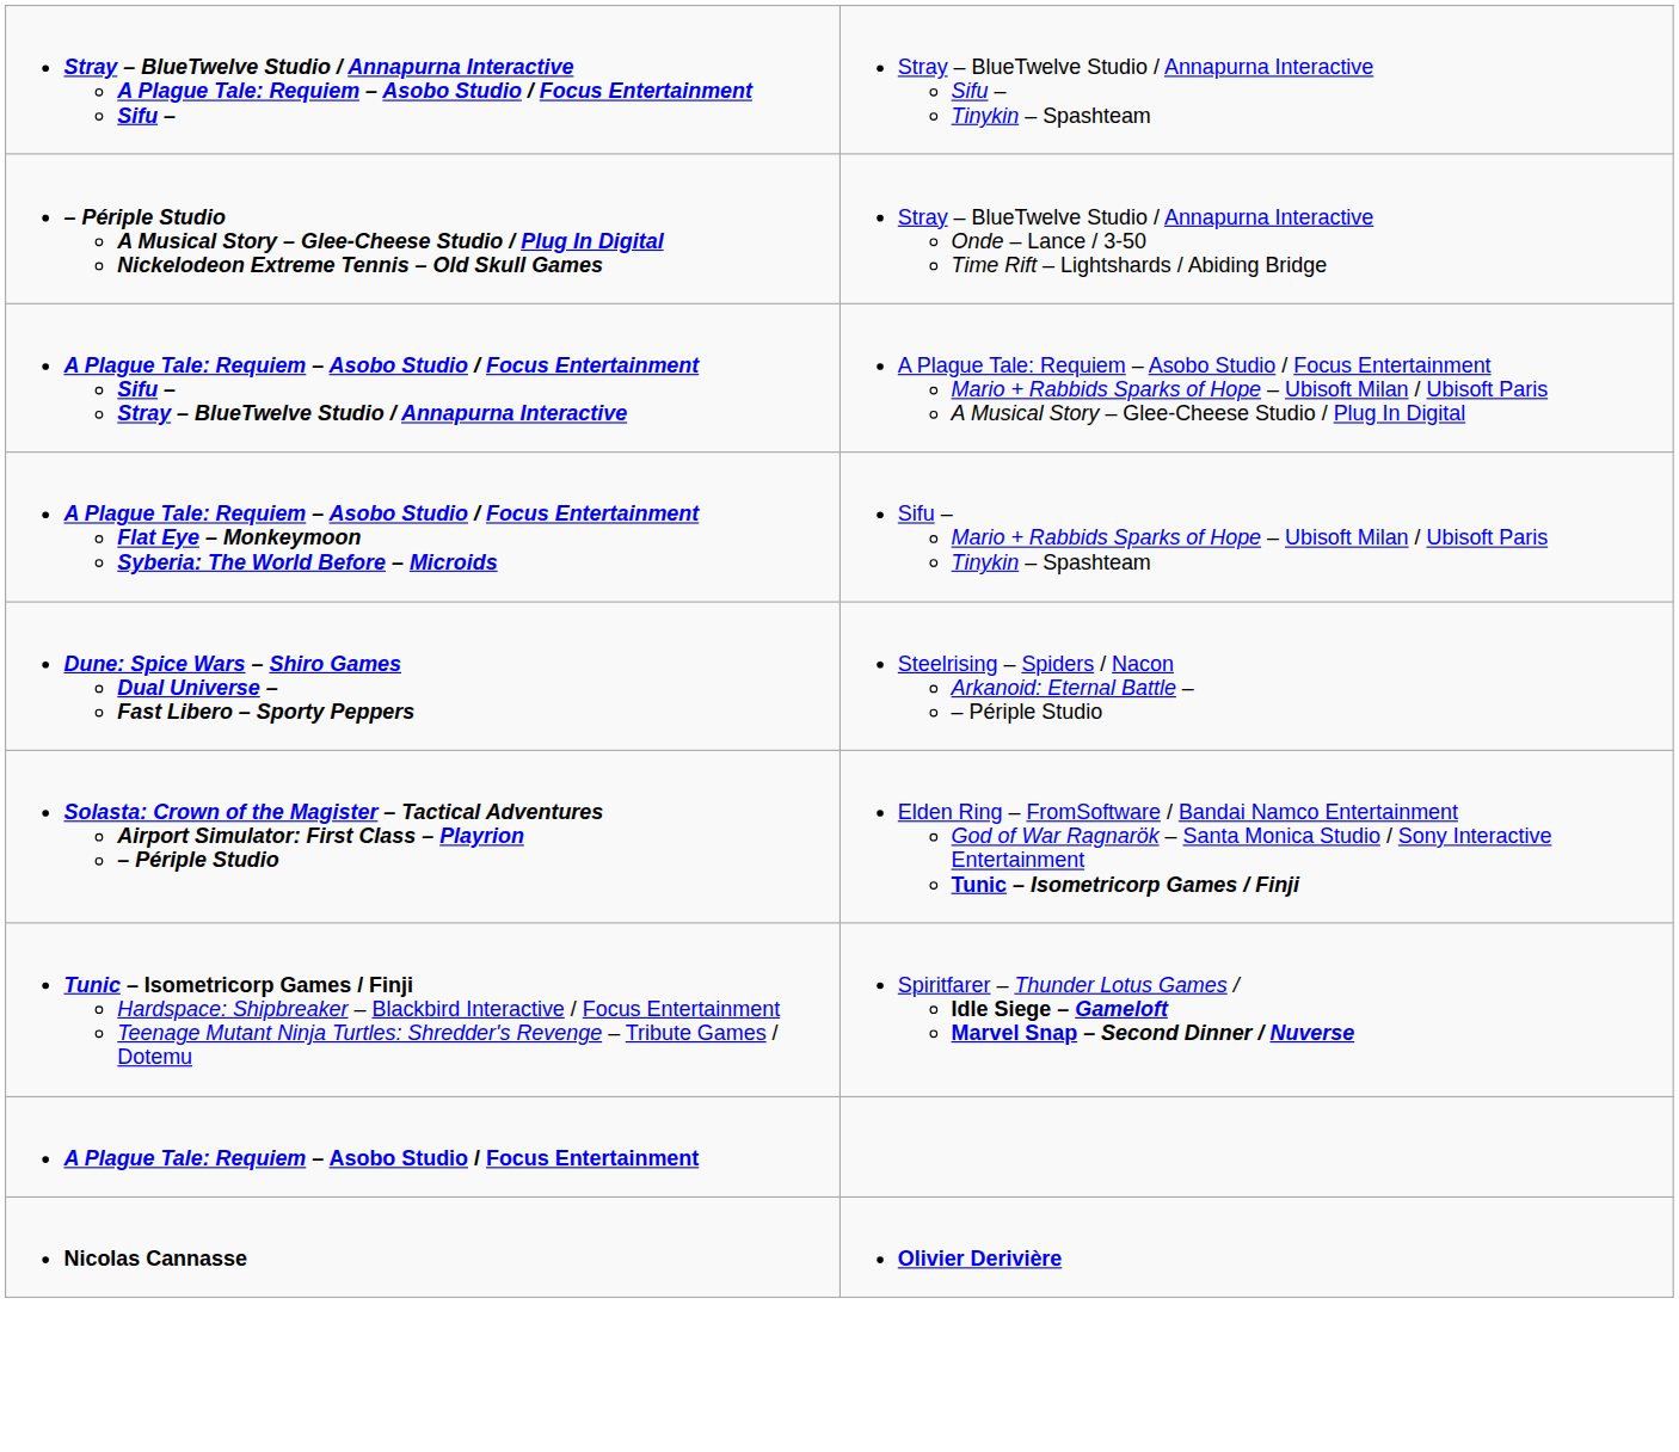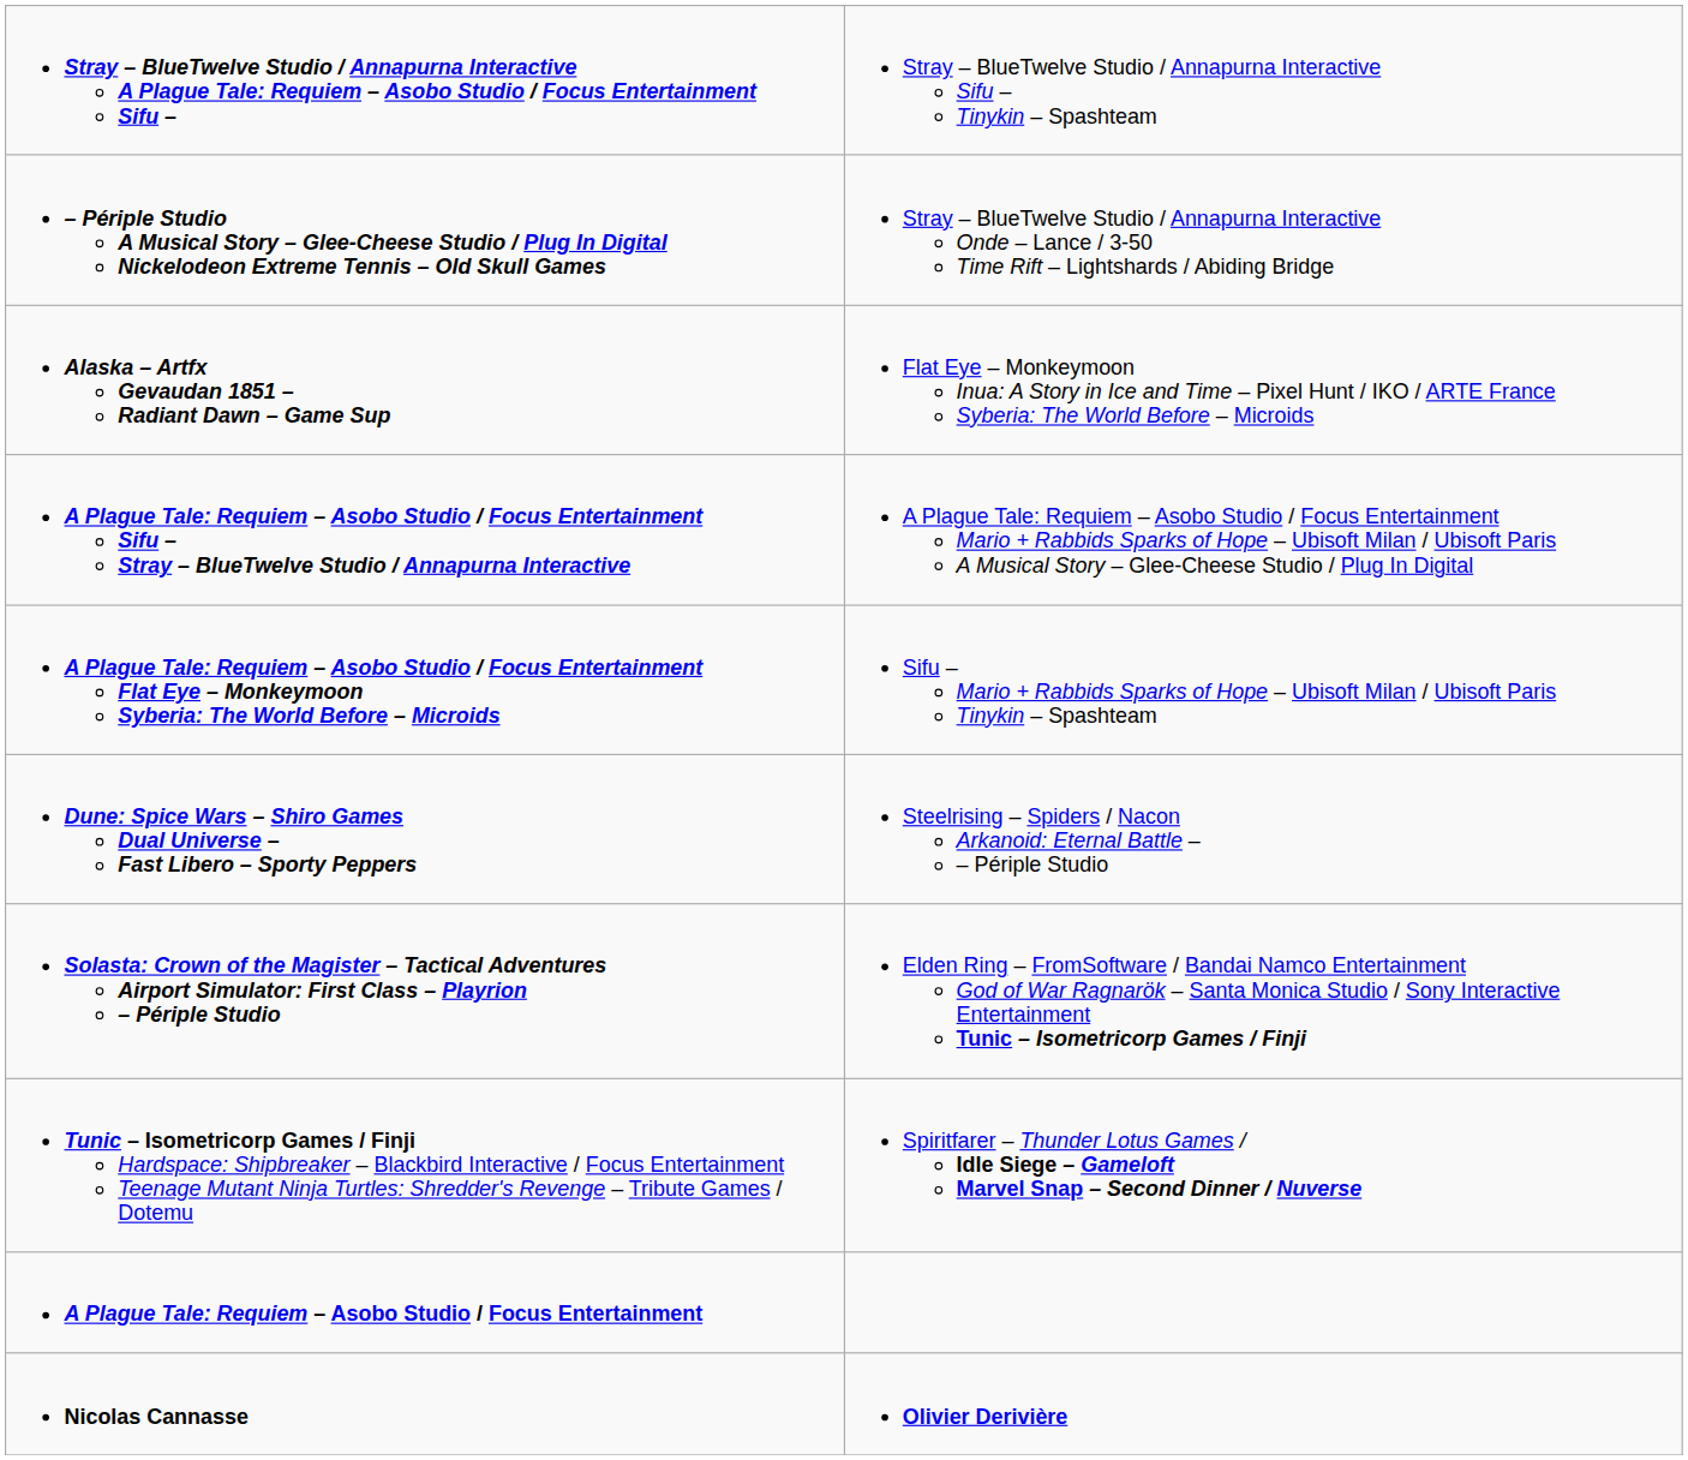+ row: Alaska – Artfx Gevaudan 1851 – Radiant Dawn – Game Sup | Flat Eye – Monkeymoon Inua: A Story in Ice and Time – Pixel Hunt / IKO / ARTE France Syberia: The World Before – Microids
